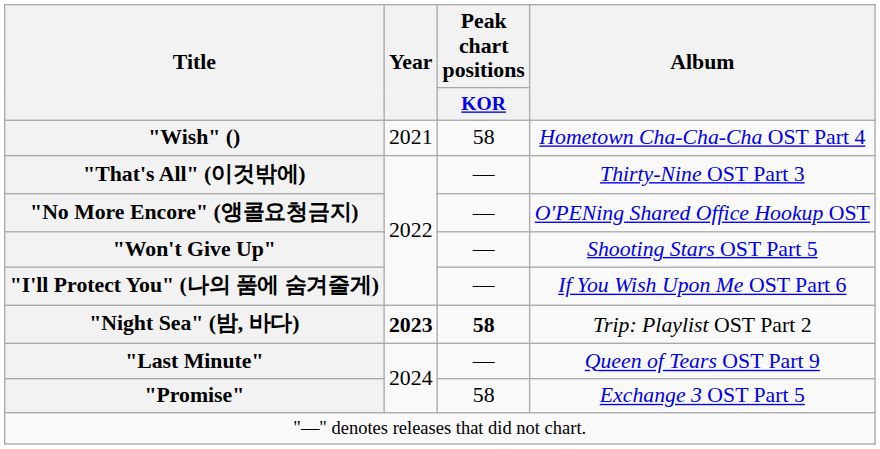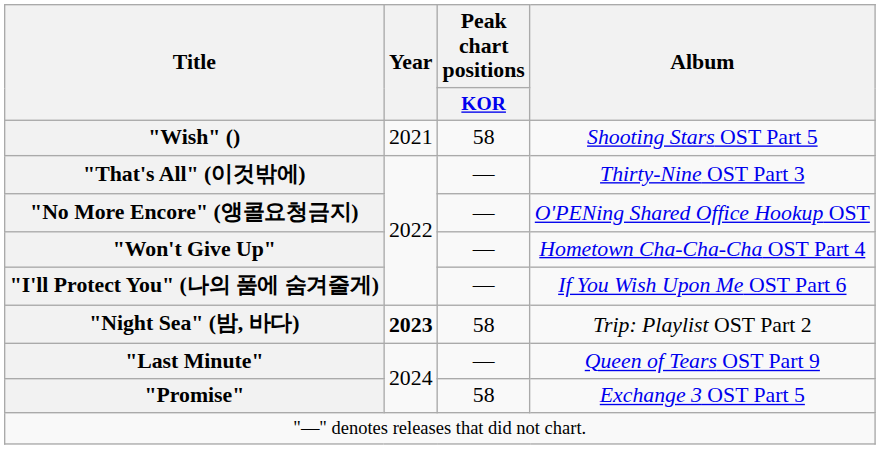"Wish" () | Album: Hometown Cha-Cha-Cha OST Part 4 -> Shooting Stars OST Part 5
"Won't Give Up" | Album: Shooting Stars OST Part 5 -> Hometown Cha-Cha-Cha OST Part 4
"Night Sea" (밤, 바다) | Peak chart positions / KOR: bold -> normal
